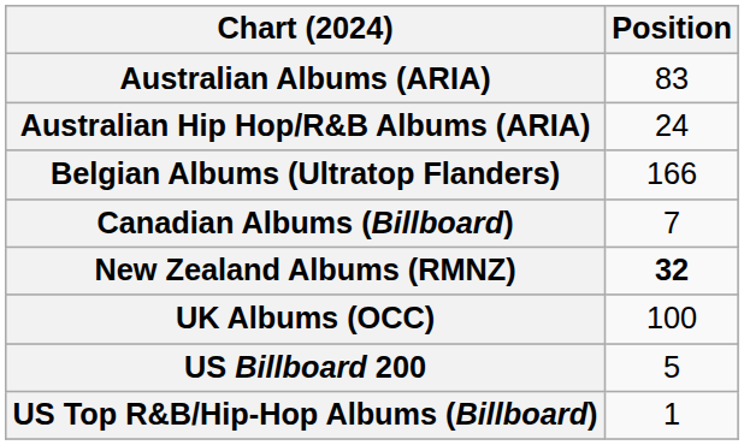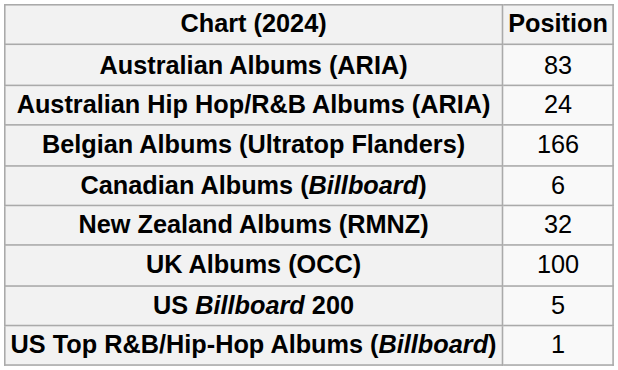Canadian Albums (Billboard) | Position: 7 -> 6
New Zealand Albums (RMNZ) | Position: bold -> normal
